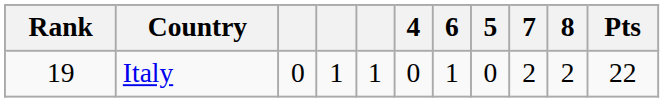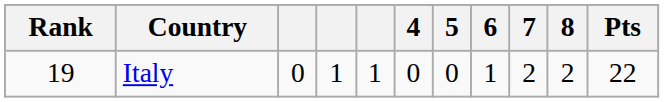columns swapped: 5 <-> 6
